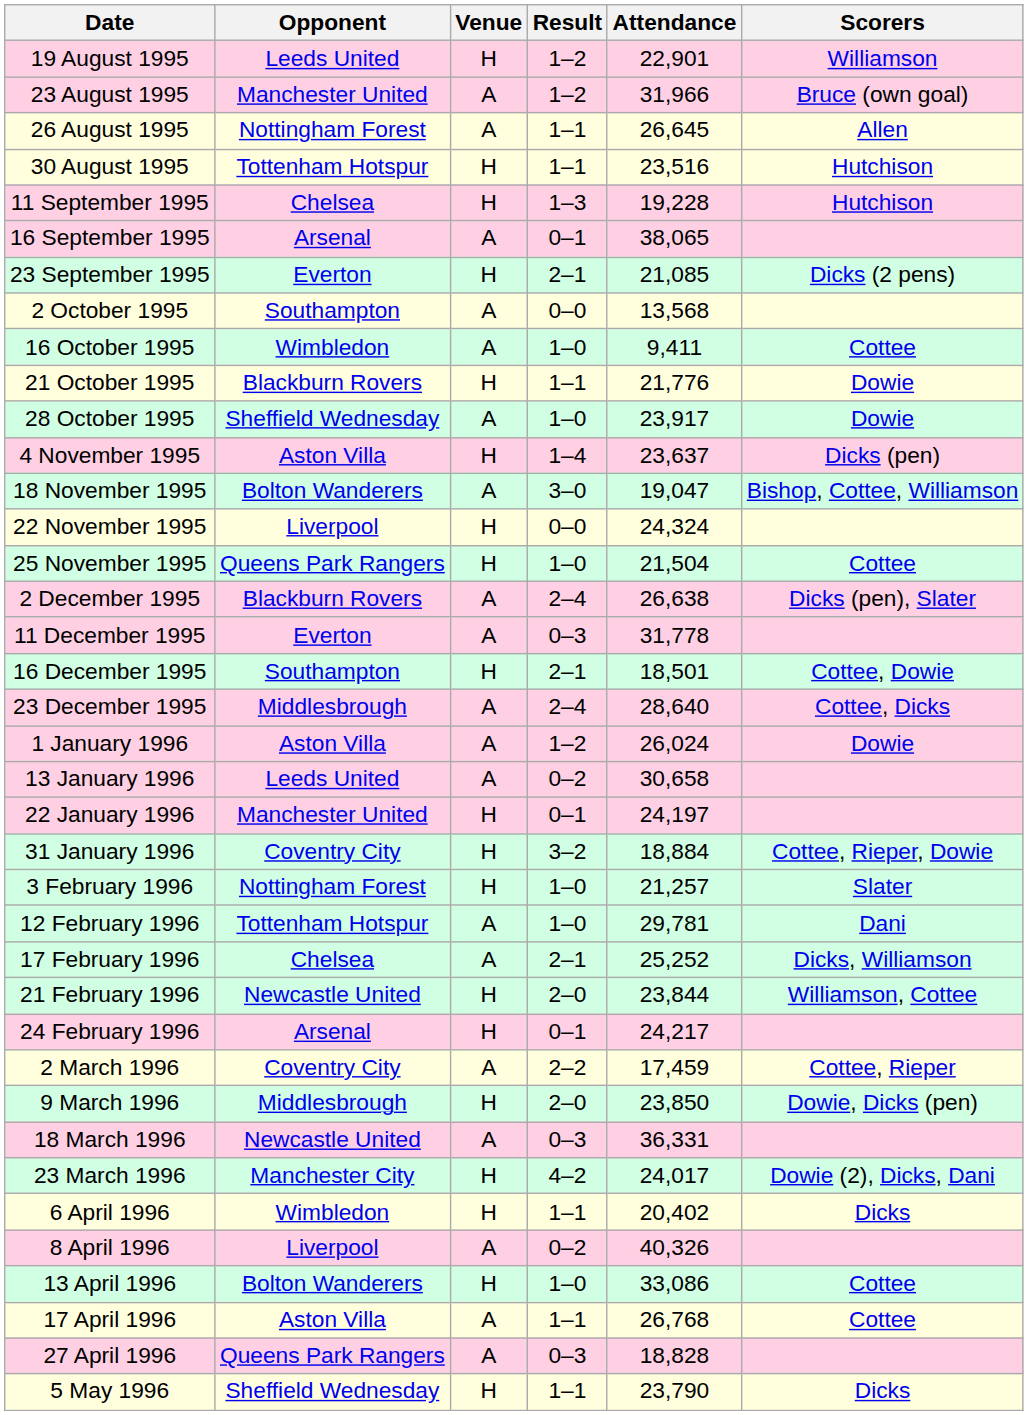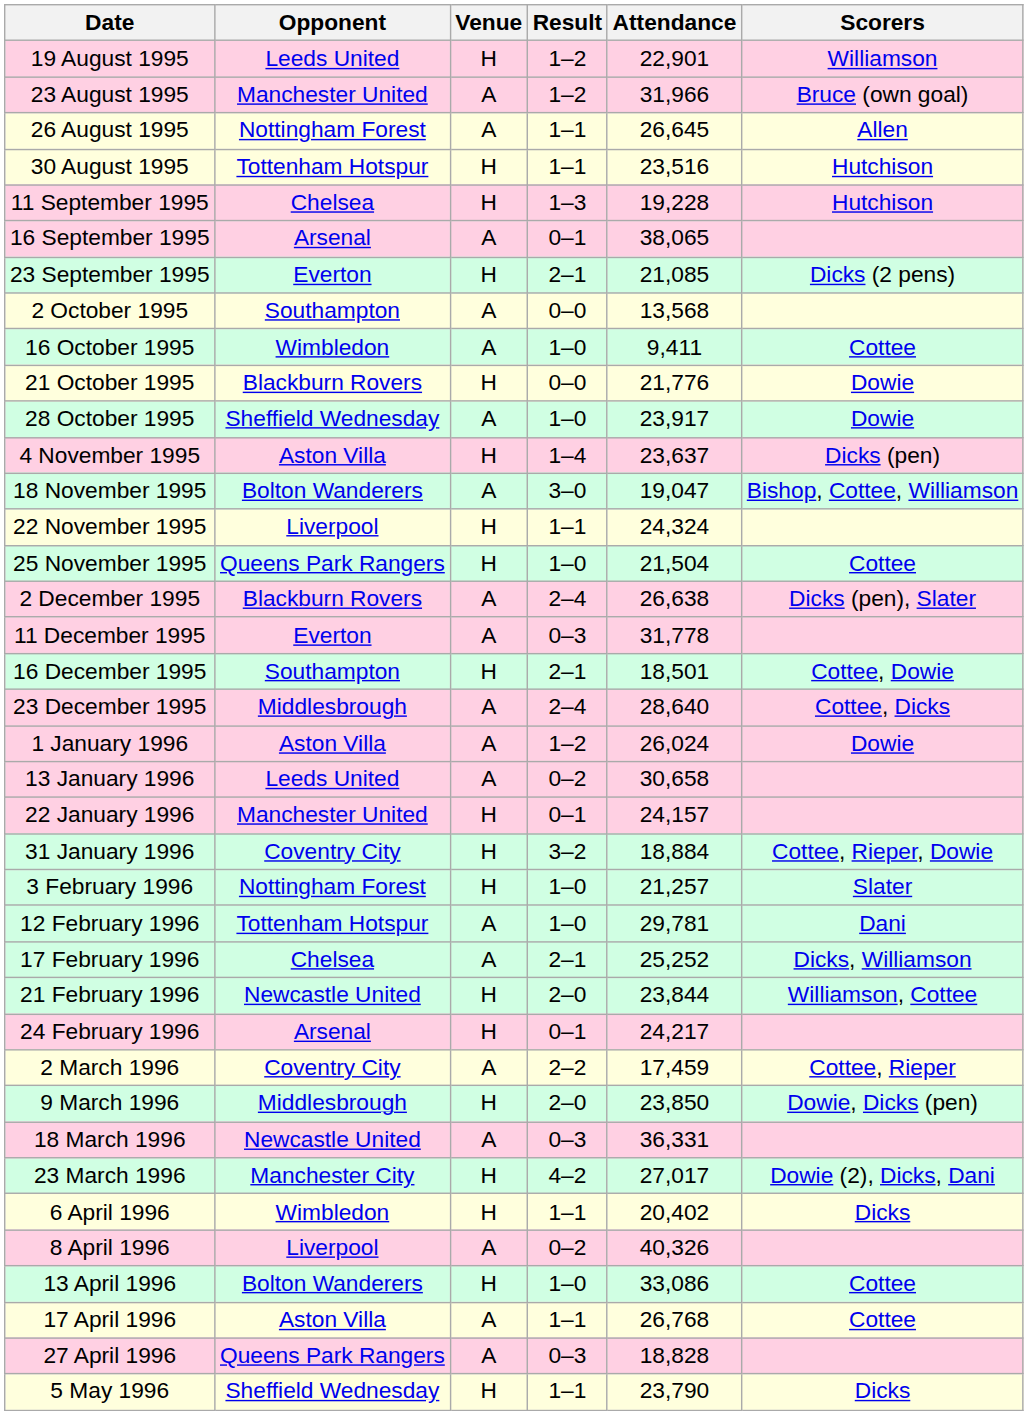21 October 1995 | Result: 1–1 -> 0–0
22 November 1995 | Result: 0–0 -> 1–1
22 January 1996 | Attendance: 24,197 -> 24,157
23 March 1996 | Attendance: 24,017 -> 27,017
